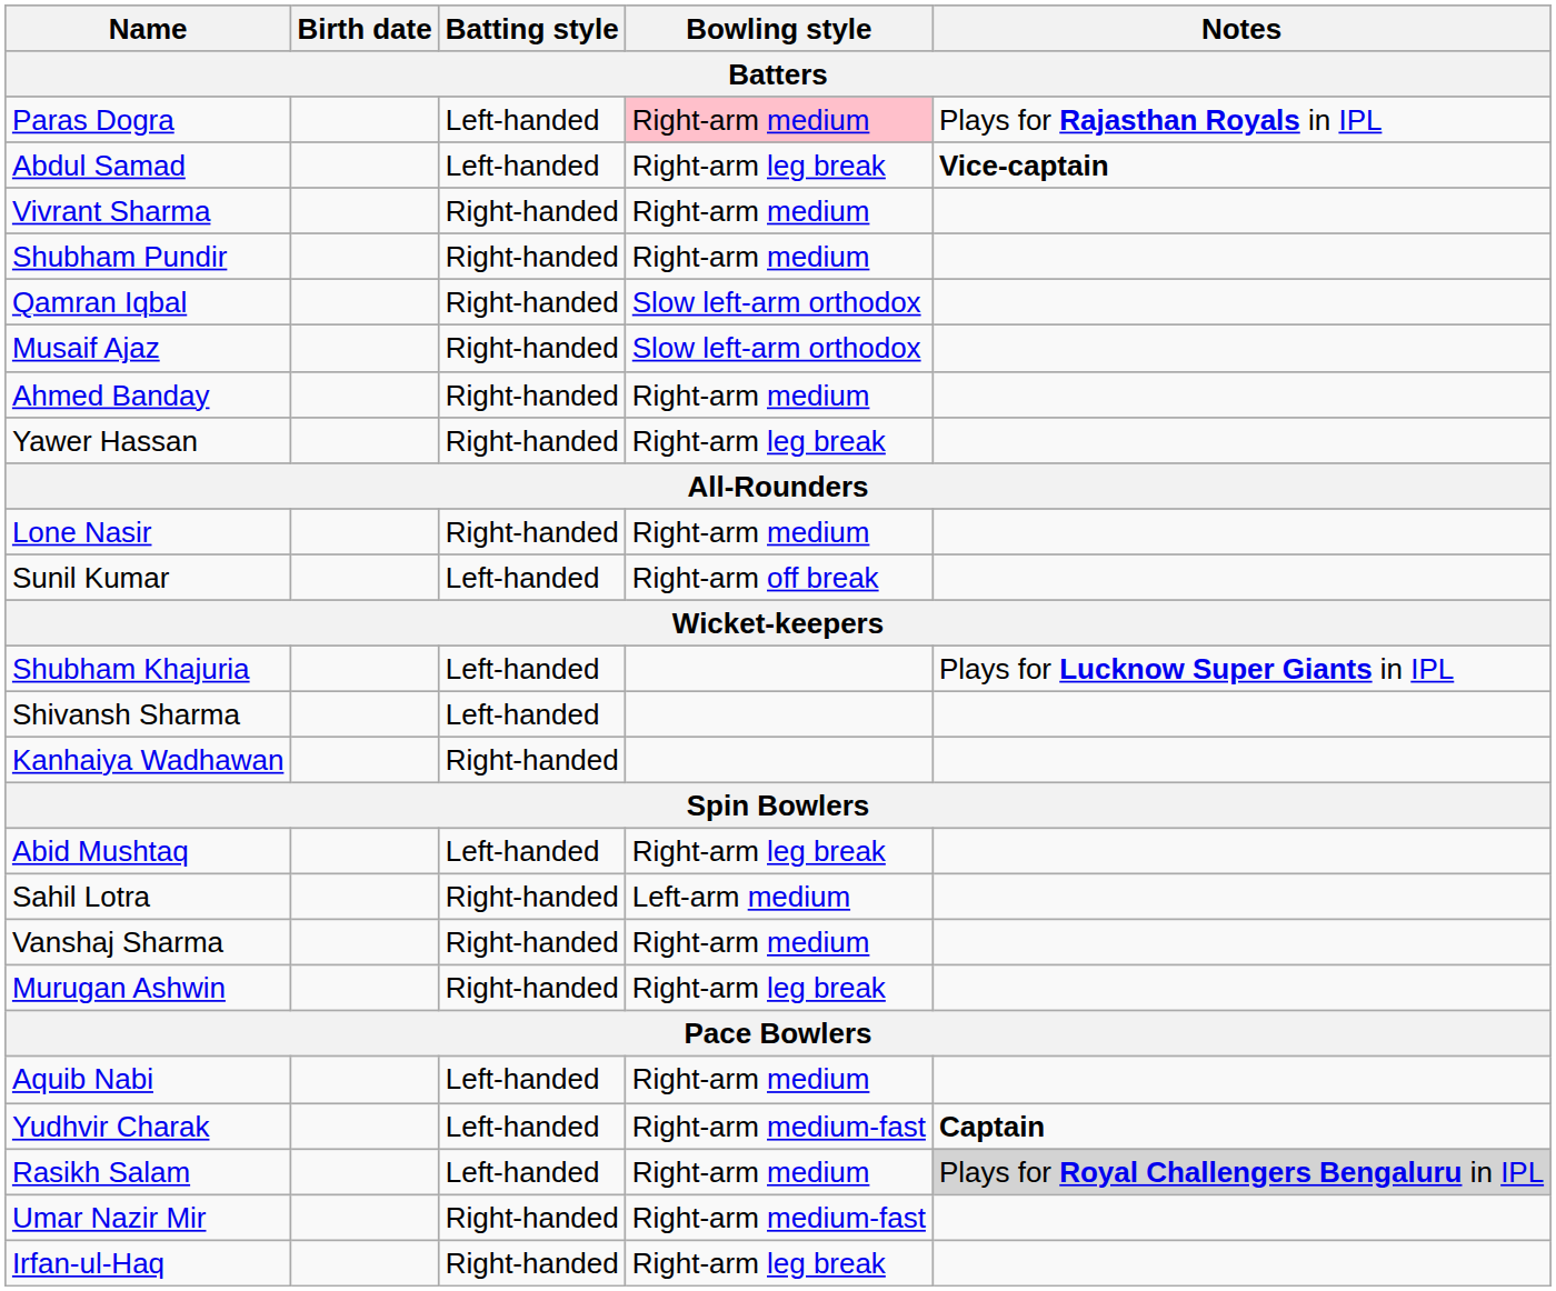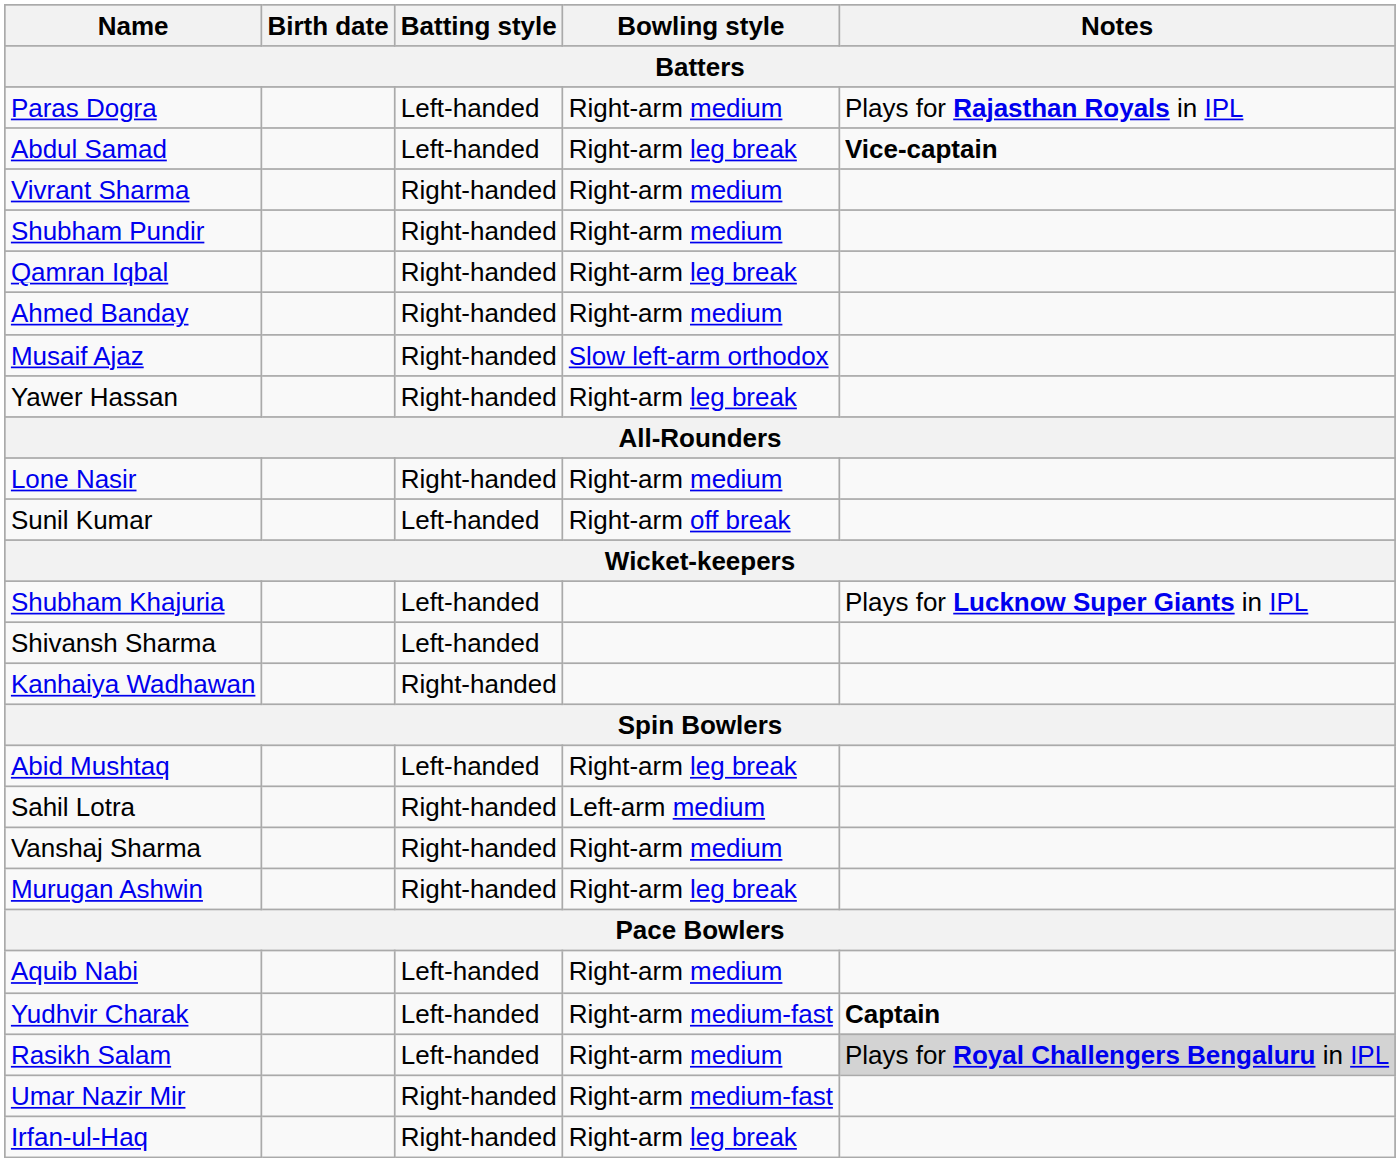Paras Dogra | Bowling style: pink background -> no background
Qamran Iqbal | Bowling style: Slow left-arm orthodox -> Right-arm leg break
rows swapped: Musaif Ajaz <-> Ahmed Banday
